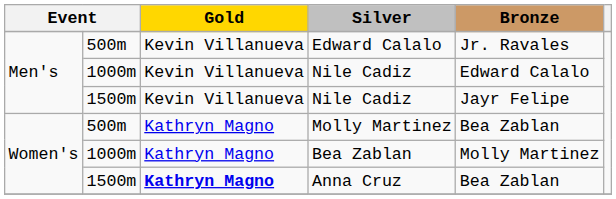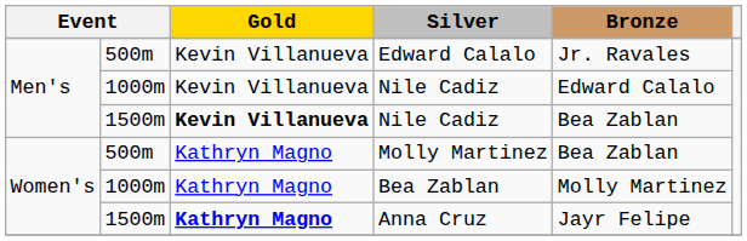1500m / Nile Cadiz | Gold: normal -> bold
1500m / Nile Cadiz | Bronze: Jayr Felipe -> Bea Zablan
Anna Cruz | Bronze: Bea Zablan -> Jayr Felipe
